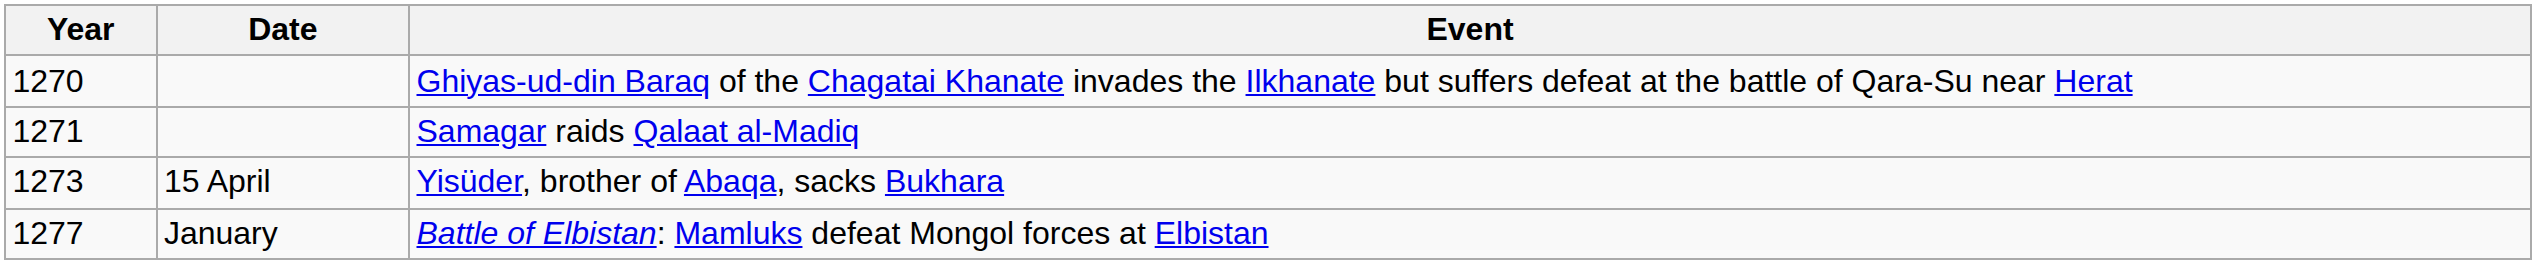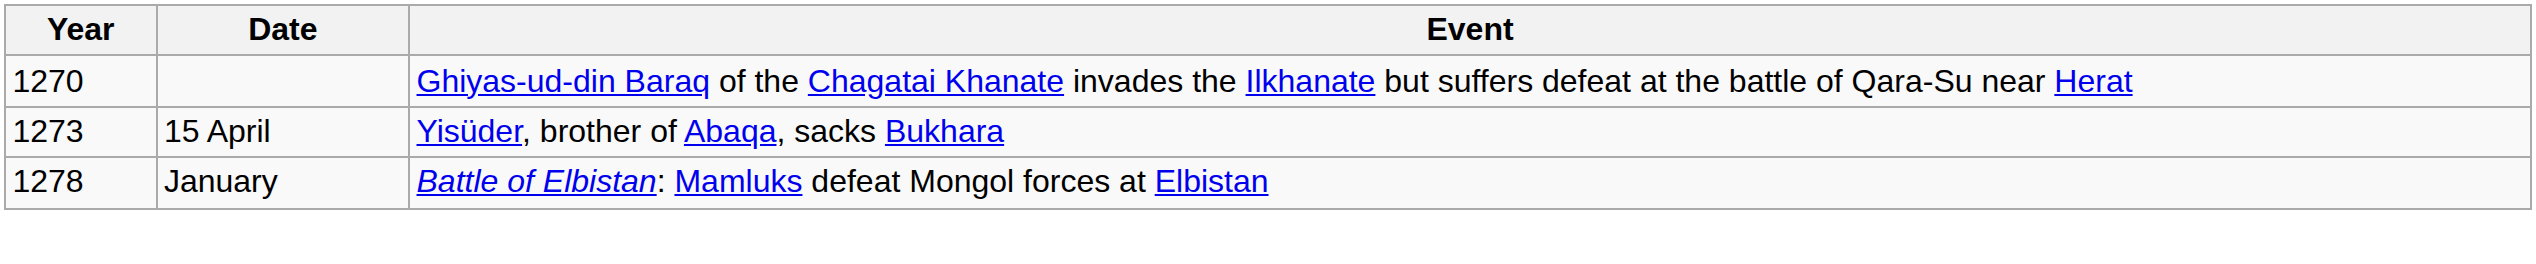- row: 1271 | Samagar raids Qalaat al-Madiq
Battle of Elbistan: Mamluks defeat Mongol forces at Elbistan | Year: 1277 -> 1278
